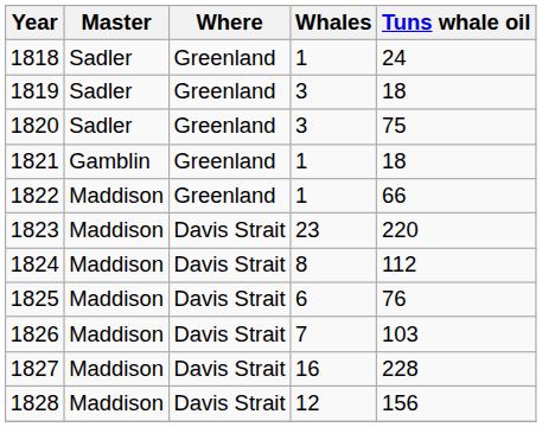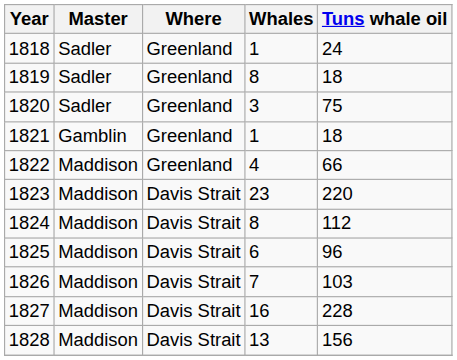1819 | Whales: 3 -> 8
1822 | Whales: 1 -> 4
1825 | Tuns whale oil: 76 -> 96
1828 | Whales: 12 -> 13
